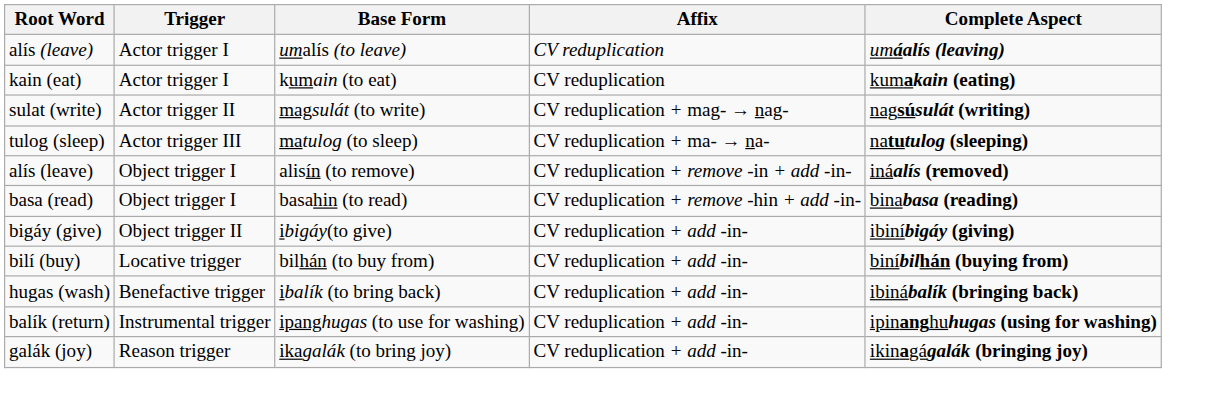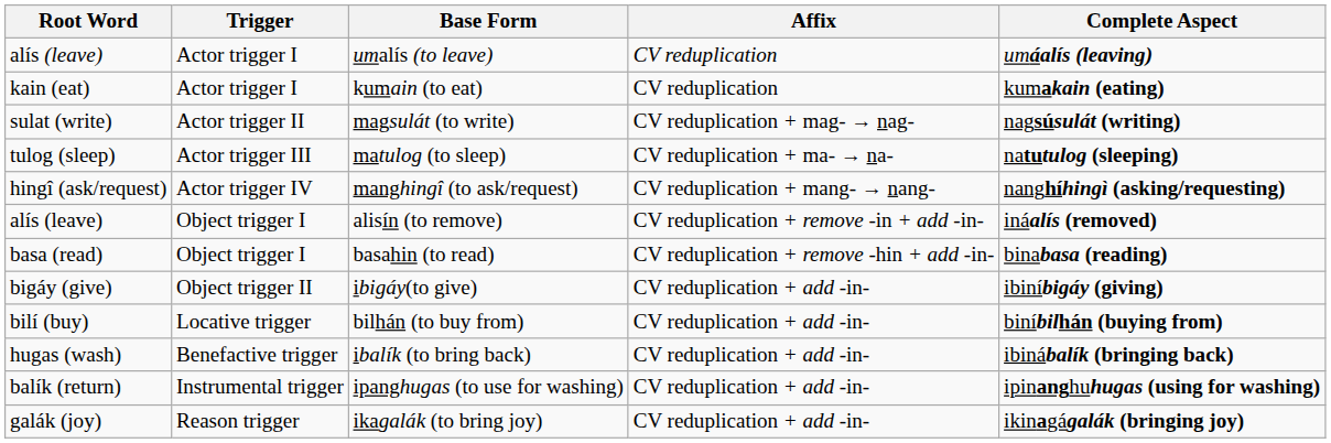+ row: hingî (ask/request) | Actor trigger IV | manghingî (to ask/request) | CV reduplication + mang- → nang- | nanghíhingì (asking/requesting)
